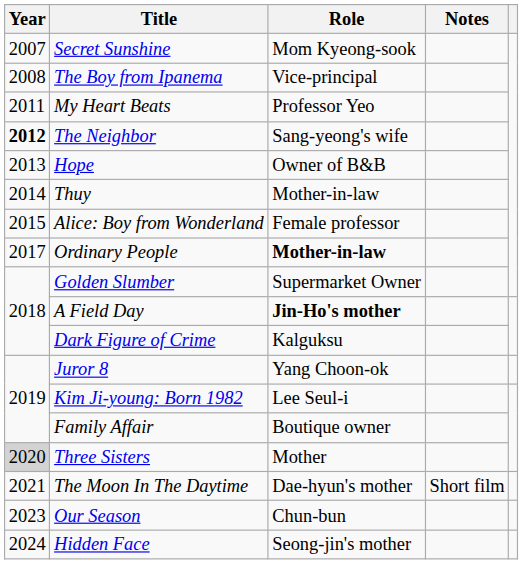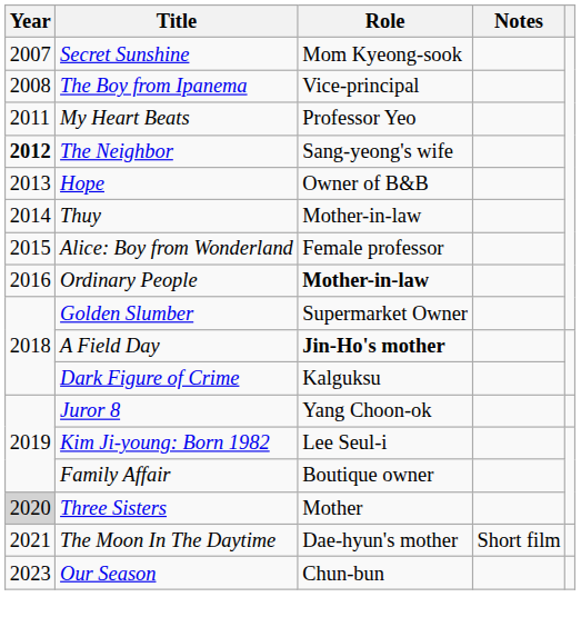Ordinary People | Year: 2017 -> 2016
- row: 2024 | Hidden Face | Seong-jin's mother
